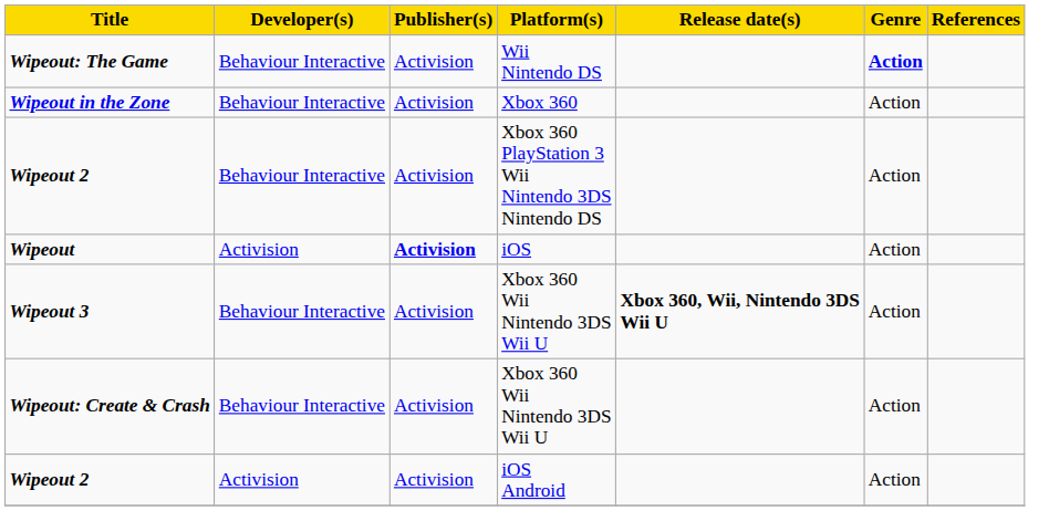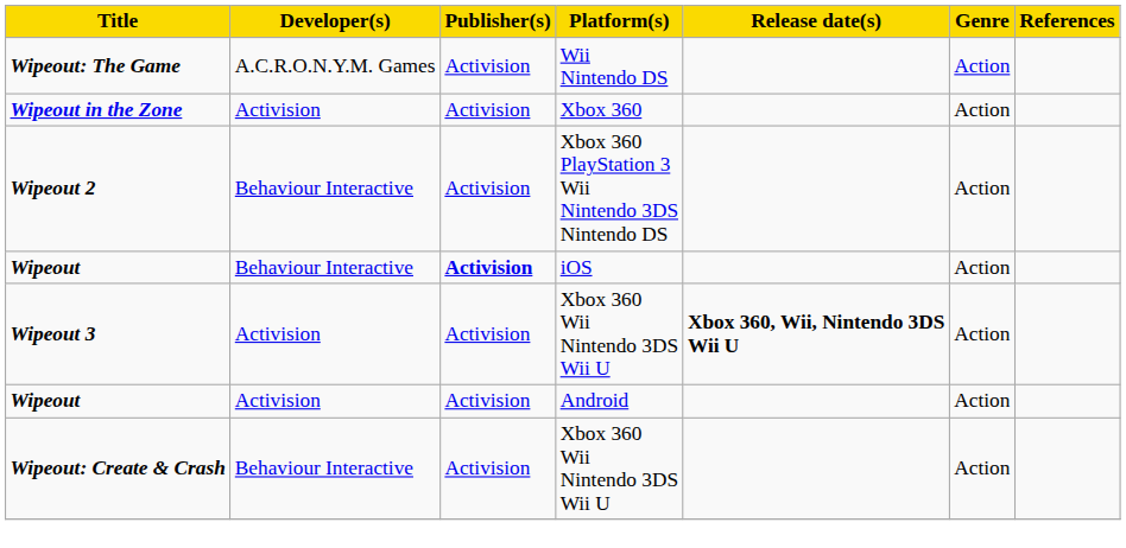Wii Nintendo DS | Developer(s): Behaviour Interactive -> A.C.R.O.N.Y.M. Games
Wii Nintendo DS | Genre: bold -> normal
Xbox 360 | Developer(s): Behaviour Interactive -> Activision
iOS | Developer(s): Activision -> Behaviour Interactive
Wipeout 3 / Xbox 360 Wii Nintendo 3DS Wii U | Developer(s): Behaviour Interactive -> Activision
+ row: Wipeout | Activision | Activision | Android | Action
- row: Wipeout 2 | Activision | Activision | iOS Android | Action
